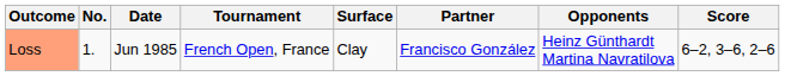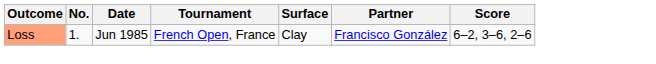- column: Opponents | Heinz Günthardt Martina Navratilova
